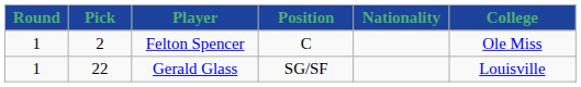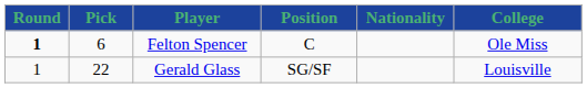Felton Spencer | Round: normal -> bold
Felton Spencer | Pick: 2 -> 6
